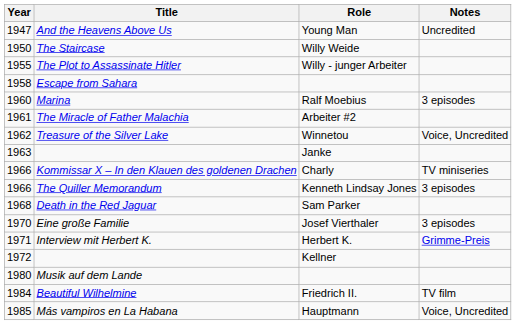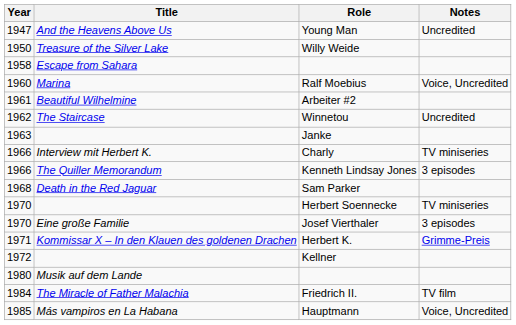Willy Weide | Title: The Staircase -> Treasure of the Silver Lake
- row: 1955 | The Plot to Assassinate Hitler | Willy - junger Arbeiter
Ralf Moebius | Notes: 3 episodes -> Voice, Uncredited
Arbeiter #2 | Title: The Miracle of Father Malachia -> Beautiful Wilhelmine
Winnetou | Title: Treasure of the Silver Lake -> The Staircase
Winnetou | Notes: Voice, Uncredited -> Uncredited
Charly | Title: Kommissar X – In den Klauen des goldenen Drachen -> Interview mit Herbert K.
+ row: 1970 | Herbert Soennecke | TV miniseries
Herbert K. | Title: Interview mit Herbert K. -> Kommissar X – In den Klauen des goldenen Drachen
Friedrich II. | Title: Beautiful Wilhelmine -> The Miracle of Father Malachia
